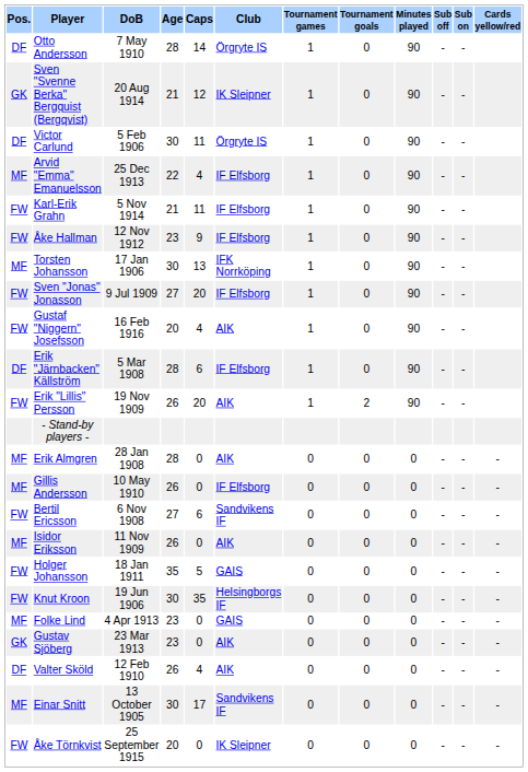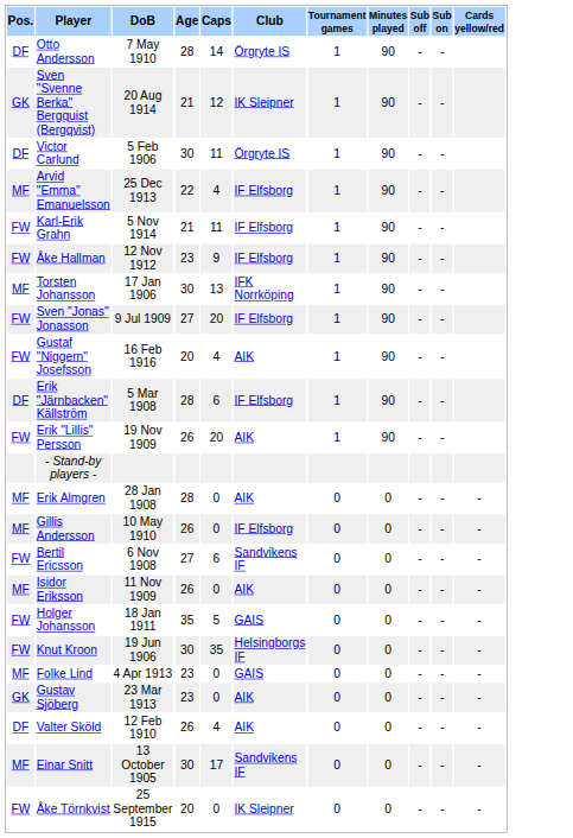- column: Tournament goals | 0 | 0 | 0 | 0 | 0 | 0 | 0 | 0 | 0 | 0 | 2 | 0 | 0 | 0 | 0 | 0 | 0 | 0 | 0 | 0 | 0 | 0
